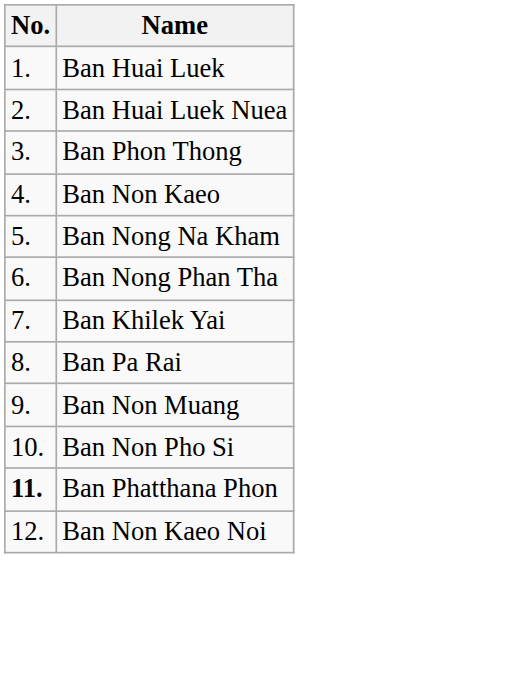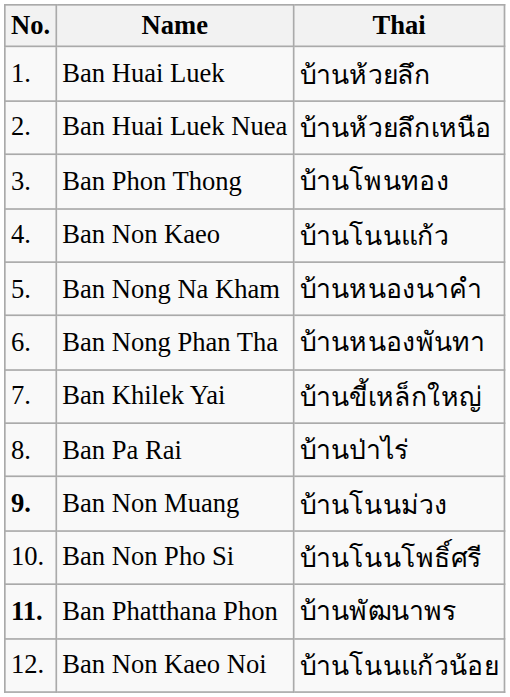+ column: Thai | บ้านห้วยลึก | บ้านห้วยลึกเหนือ | บ้านโพนทอง | บ้านโนนแก้ว | บ้านหนองนาคำ | บ้านหนองพันทา | บ้านขี้เหล็กใหญ่ | บ้านป่าไร่ | บ้านโนนม่วง | บ้านโนนโพธิ์ศรี | บ้านพัฒนาพร | บ้านโนนแก้วน้อย
Ban Non Muang | No.: normal -> bold
